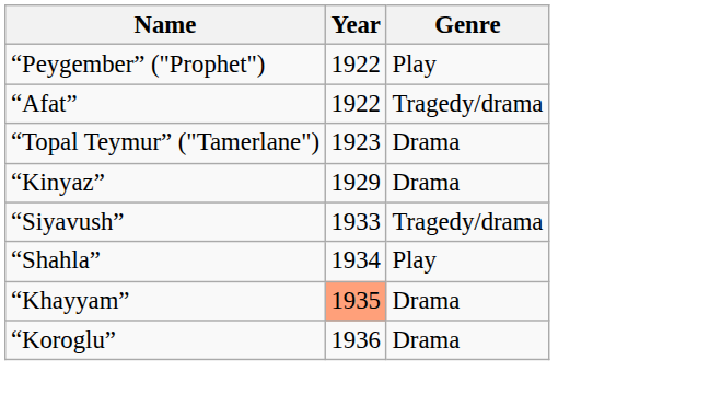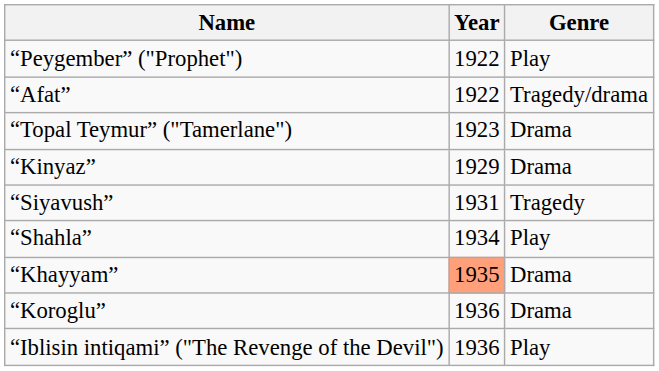“Siyavush” | Year: 1933 -> 1931
“Siyavush” | Genre: Tragedy/drama -> Tragedy
+ row: “Iblisin intiqami” ("The Revenge of the Devil") | 1936 | Play
